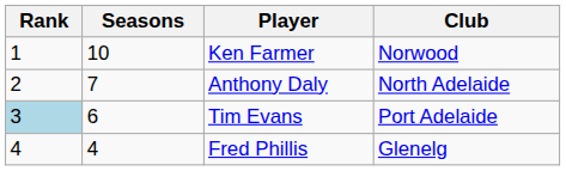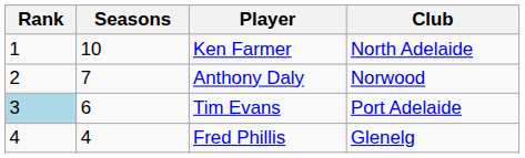Ken Farmer | Club: Norwood -> North Adelaide
Anthony Daly | Club: North Adelaide -> Norwood
